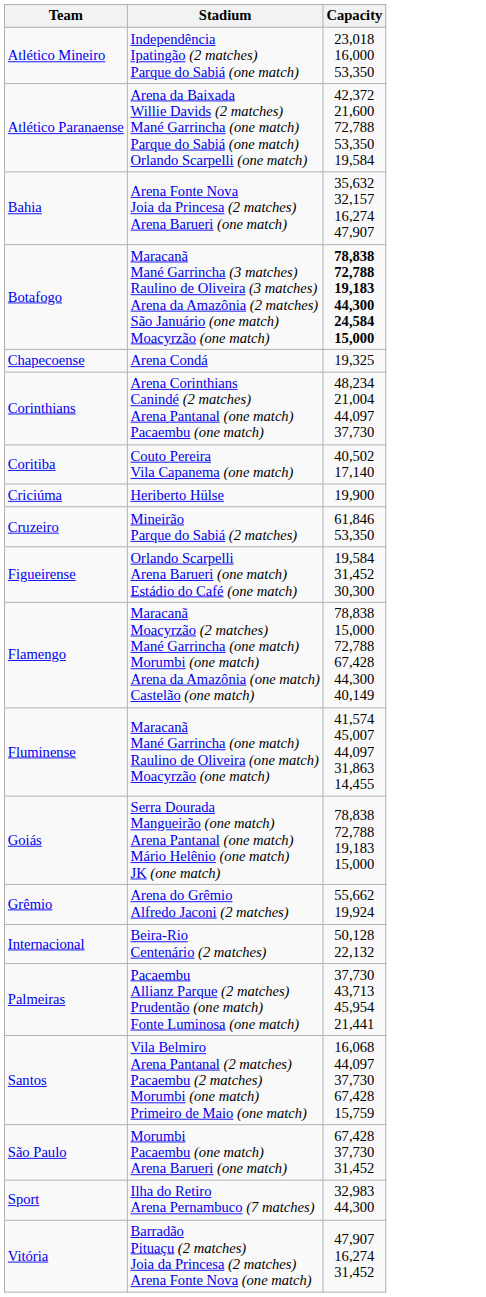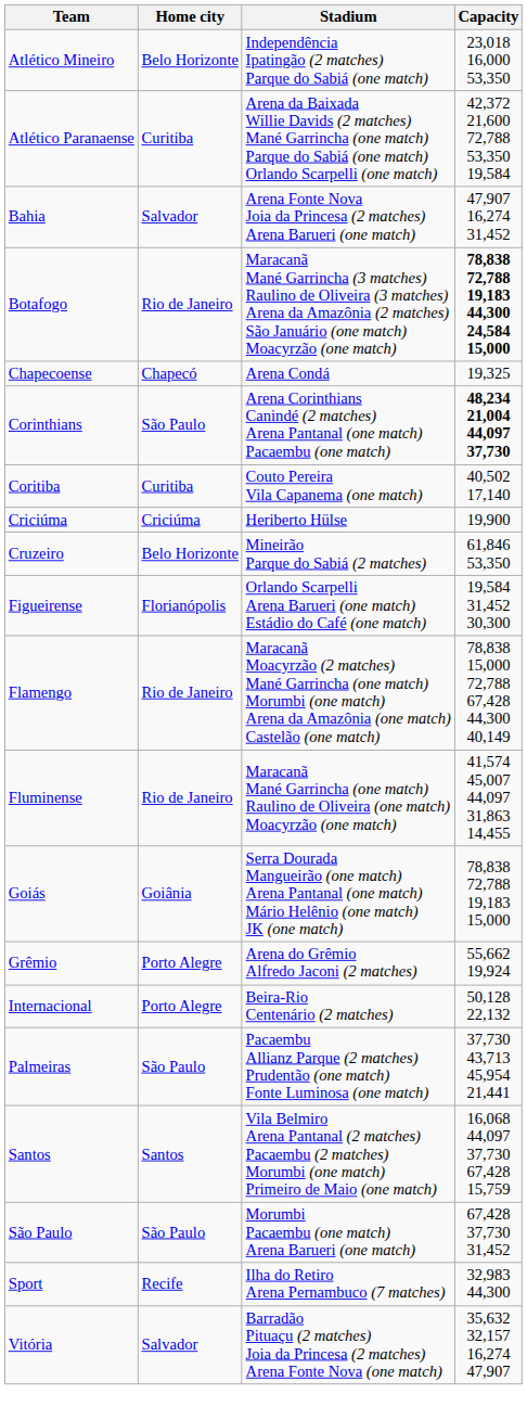+ column: Home city | Belo Horizonte | Curitiba | Salvador | Rio de Janeiro | Chapecó | São Paulo | Curitiba | Criciúma | Belo Horizonte | Florianópolis | Rio de Janeiro | Rio de Janeiro | Goiânia | Porto Alegre | Porto Alegre | São Paulo | Santos | São Paulo | Recife | Salvador
Bahia | Capacity: 35,632 32,157 16,274 47,907 -> 47,907 16,274 31,452
Corinthians | Capacity: normal -> bold
Vitória | Capacity: 47,907 16,274 31,452 -> 35,632 32,157 16,274 47,907
